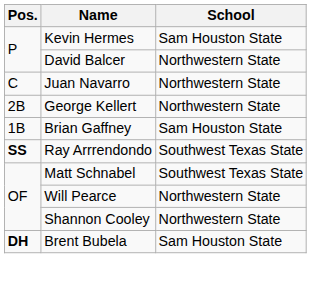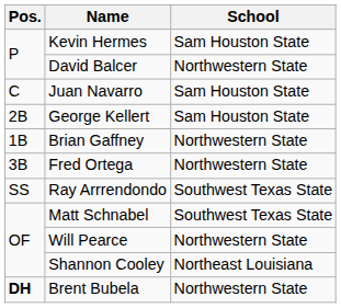Juan Navarro | School: Northwestern State -> Sam Houston State
George Kellert | School: Northwestern State -> Sam Houston State
Brian Gaffney | School: Sam Houston State -> Northwestern State
+ row: 3B | Fred Ortega | Northwestern State
Ray Arrrendondo | Pos.: bold -> normal
Shannon Cooley | School: Northwestern State -> Northeast Louisiana
Brent Bubela | School: Sam Houston State -> Northwestern State
